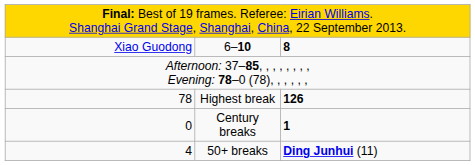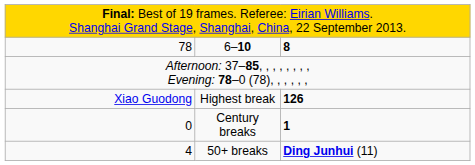6–10 | column 1: Xiao Guodong -> 78
Highest break | column 1: 78 -> Xiao Guodong
